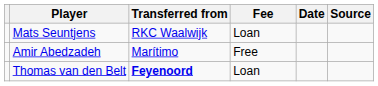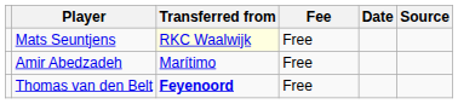Mats Seuntjens | Transferred from: no background -> lightyellow background
Mats Seuntjens | Fee: Loan -> Free
Thomas van den Belt | Fee: Loan -> Free
